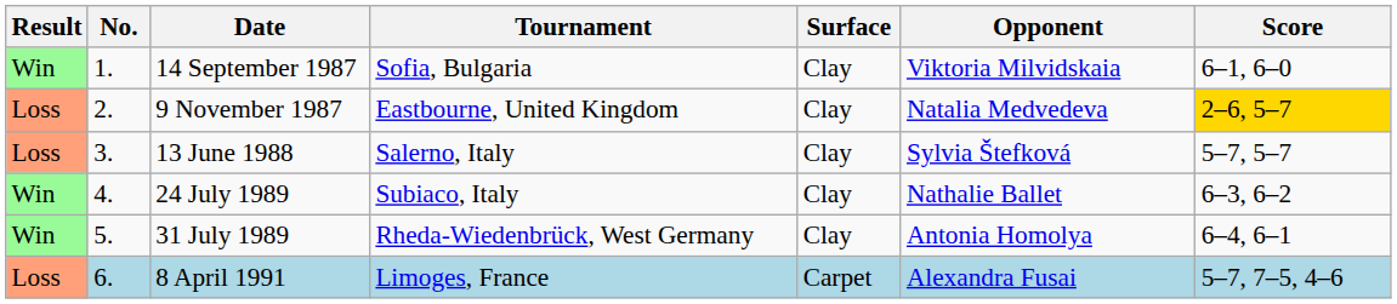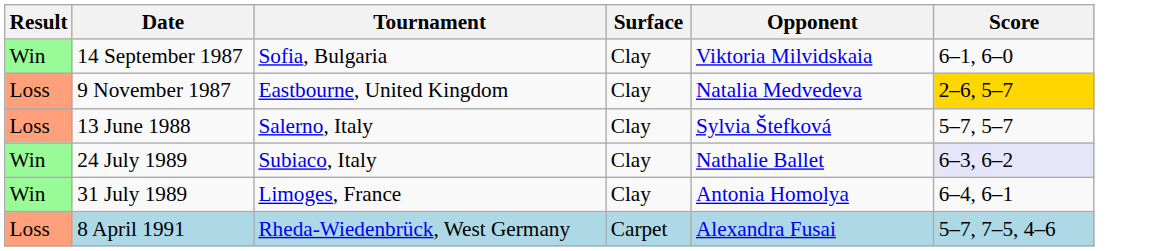- column: No. | 1. | 2. | 3. | 4. | 5. | 6.
24 July 1989 | Score: no background -> lavender background
31 July 1989 | Tournament: Rheda-Wiedenbrück, West Germany -> Limoges, France
8 April 1991 | Tournament: Limoges, France -> Rheda-Wiedenbrück, West Germany
